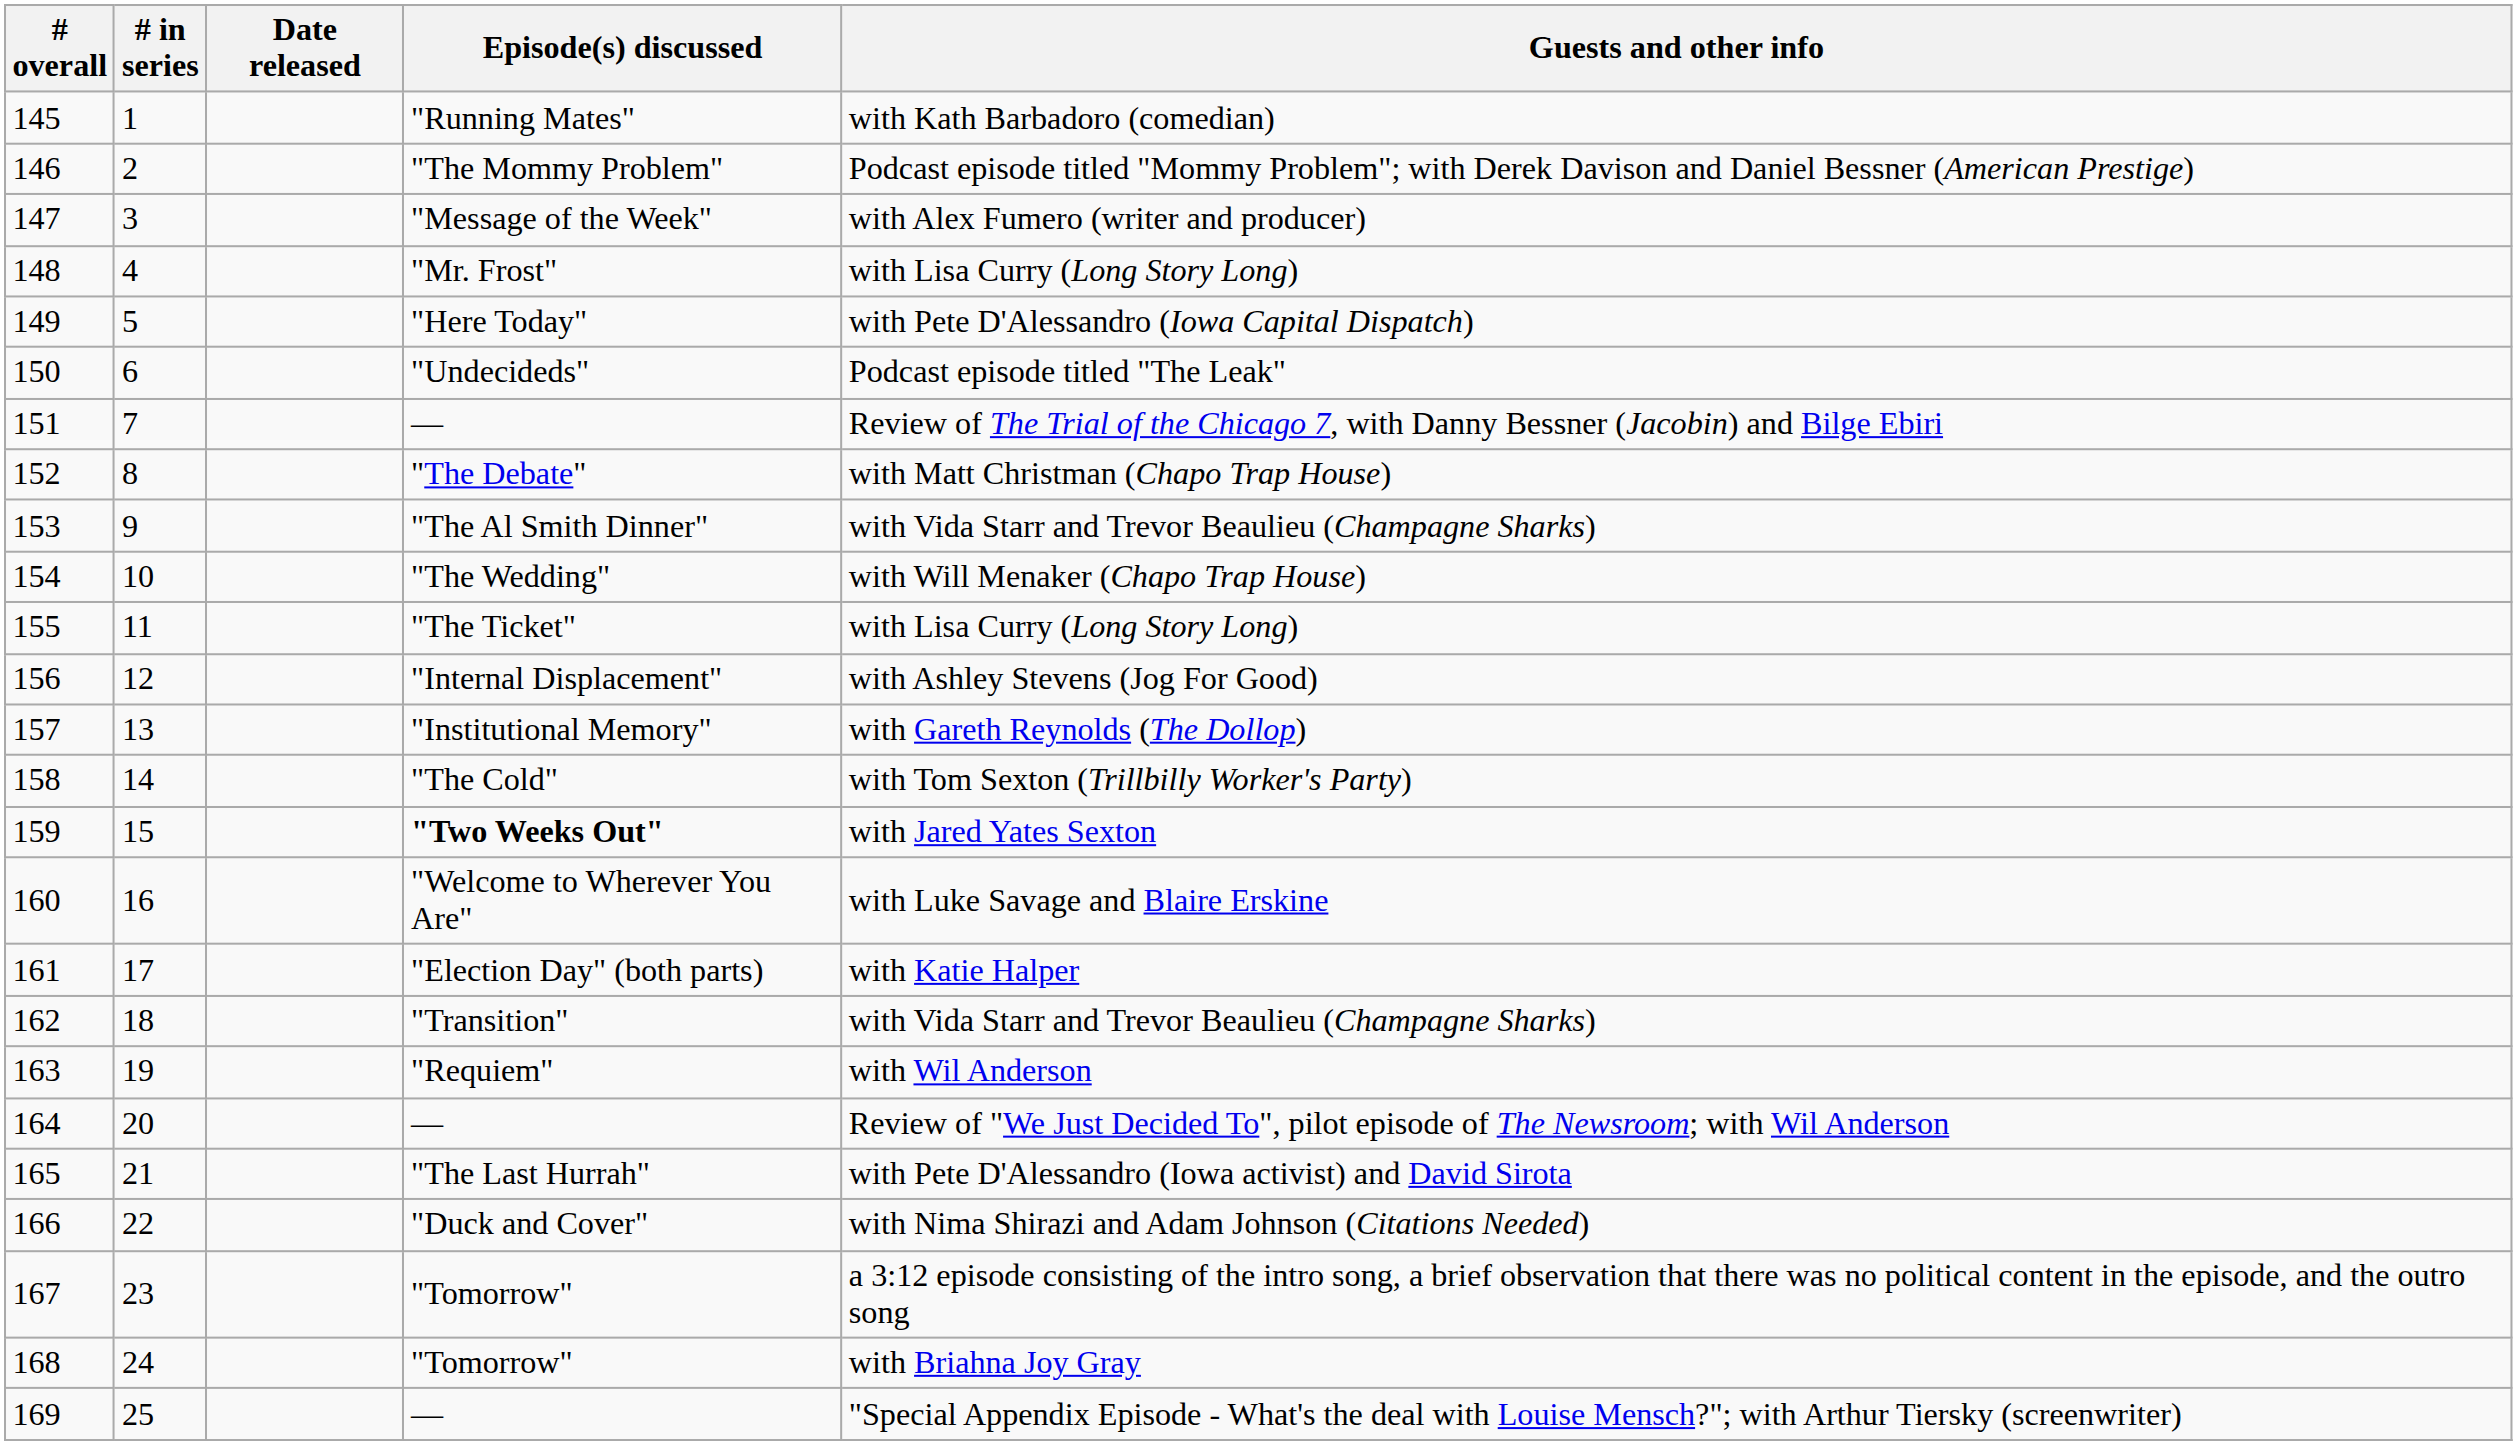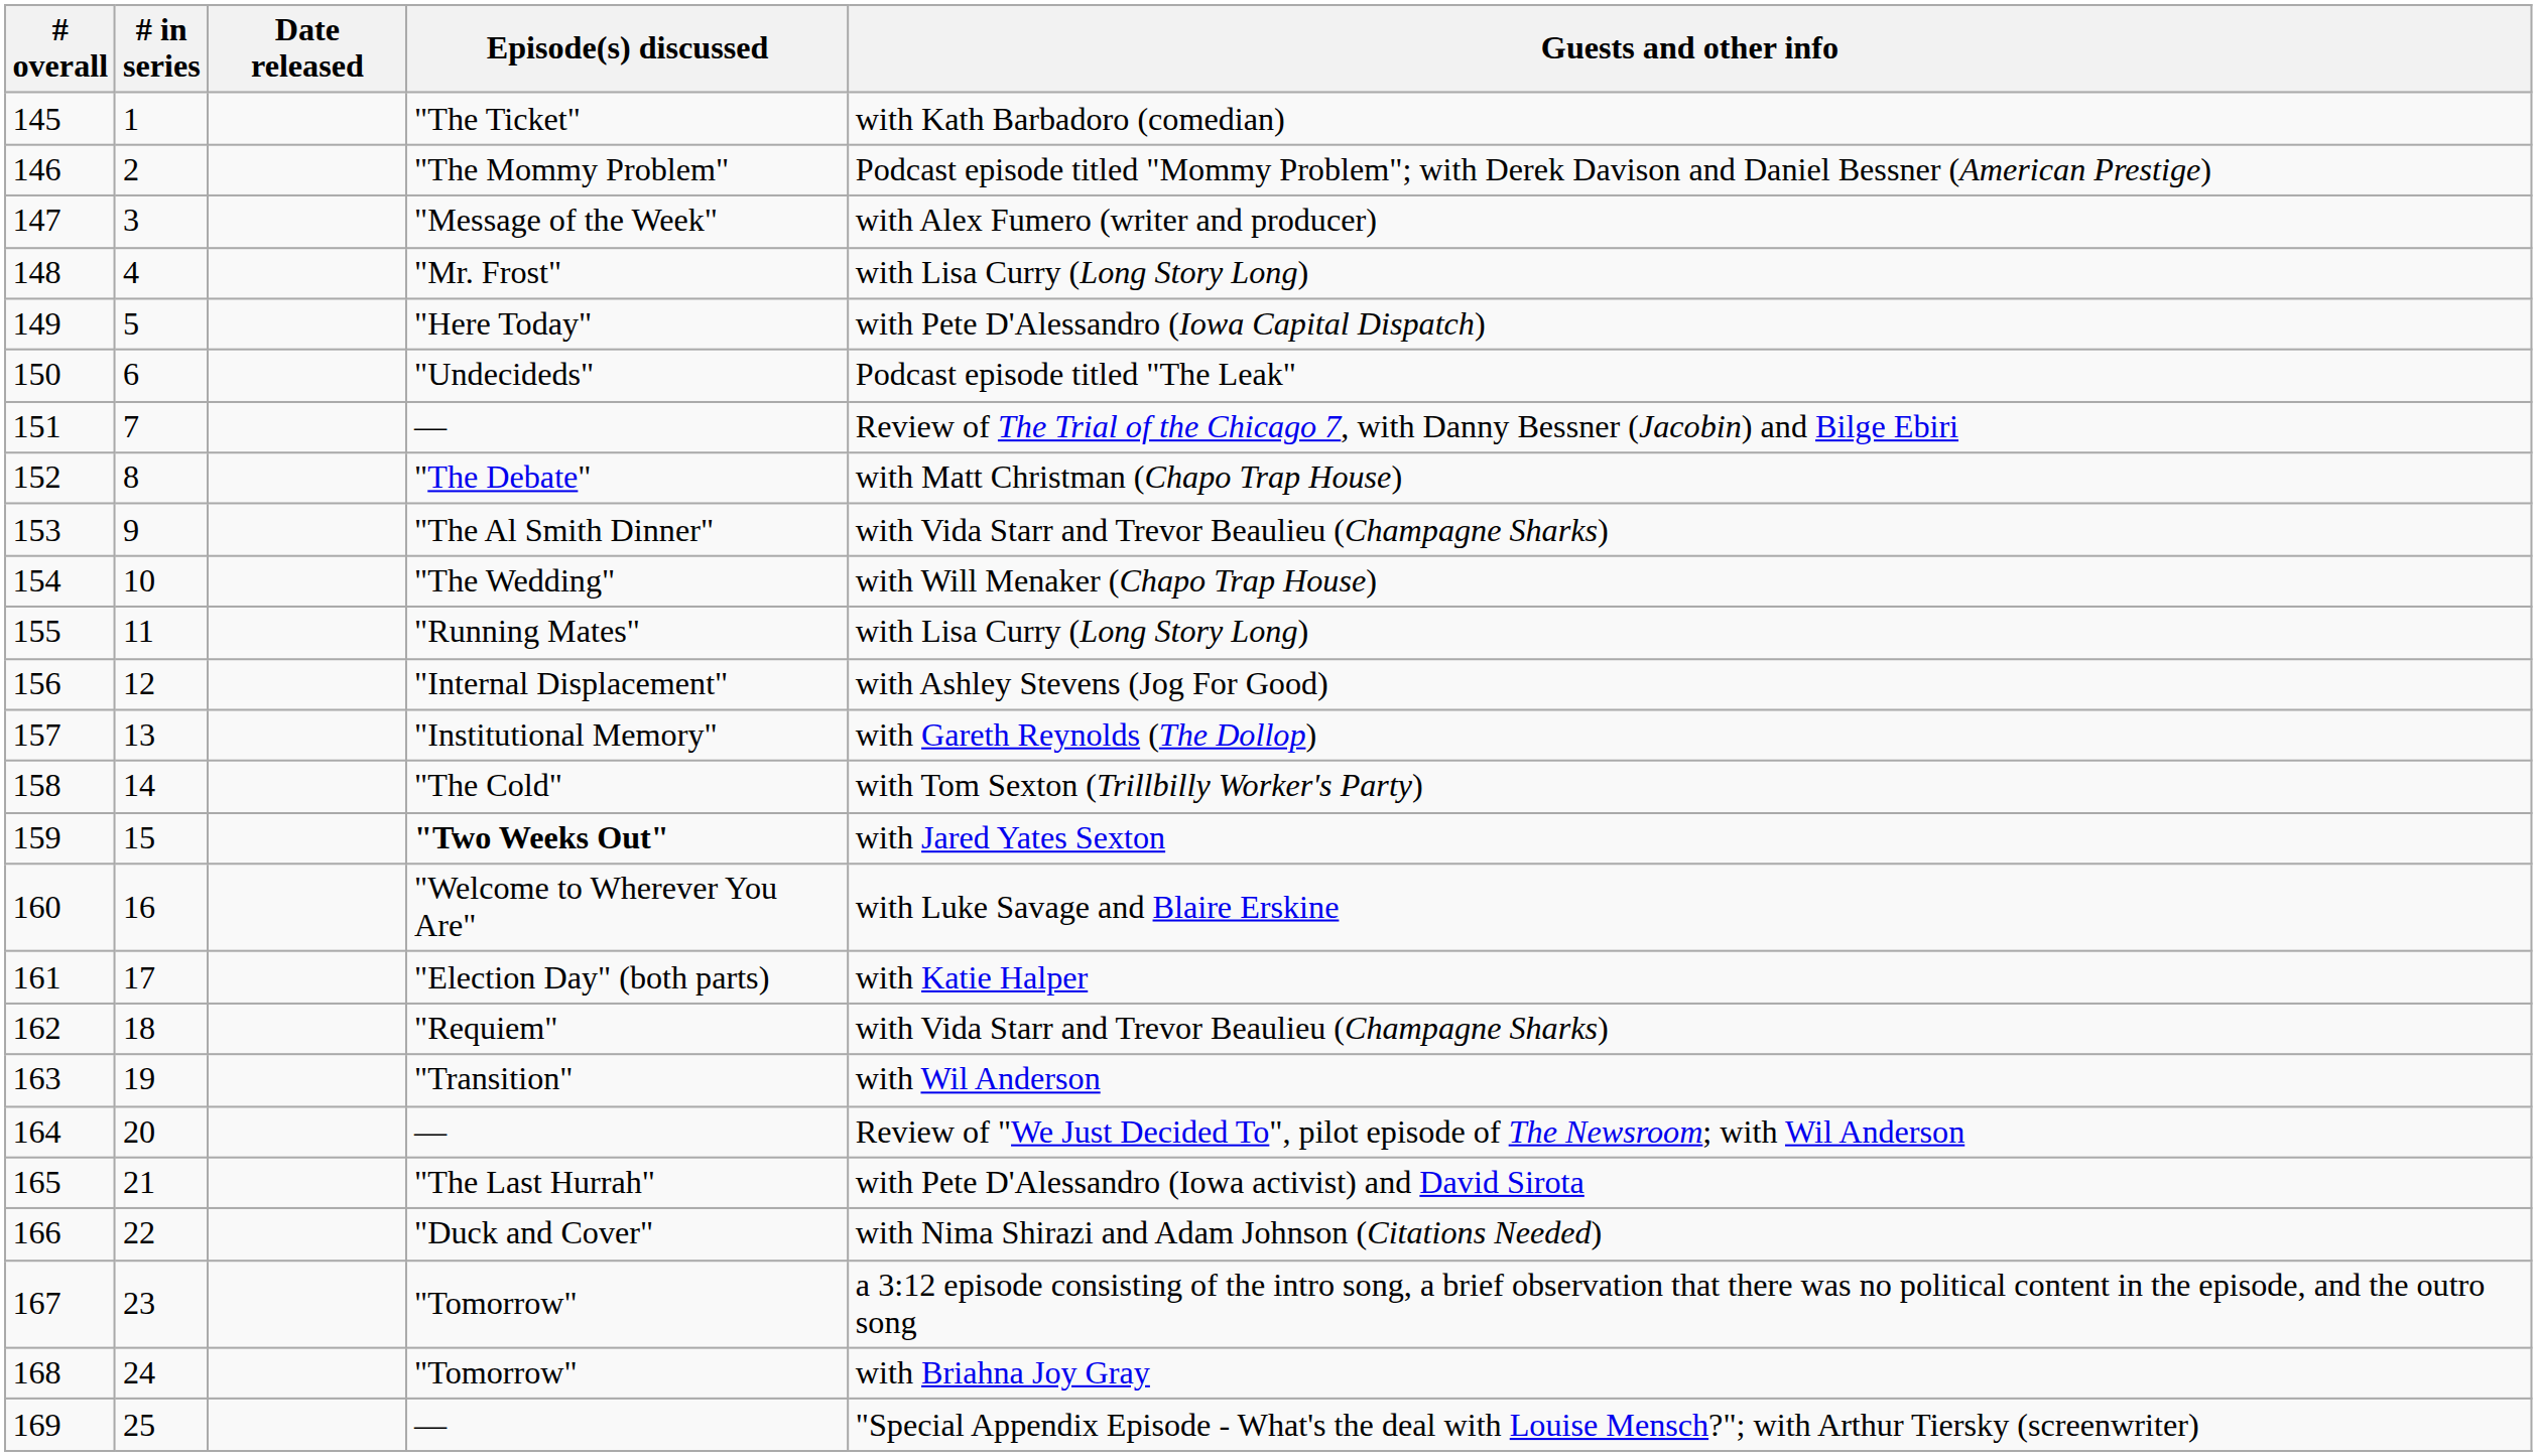145 | Episode(s) discussed: "Running Mates" -> "The Ticket"
155 | Episode(s) discussed: "The Ticket" -> "Running Mates"
162 | Episode(s) discussed: "Transition" -> "Requiem"
163 | Episode(s) discussed: "Requiem" -> "Transition"
